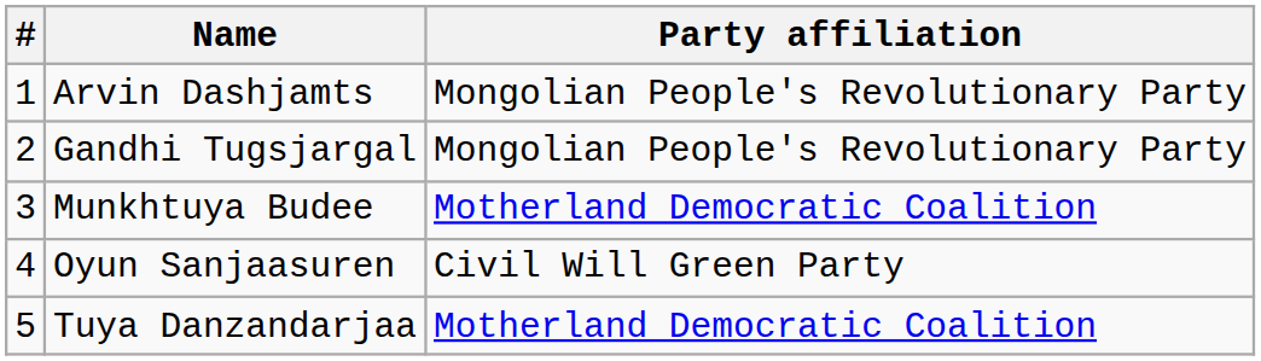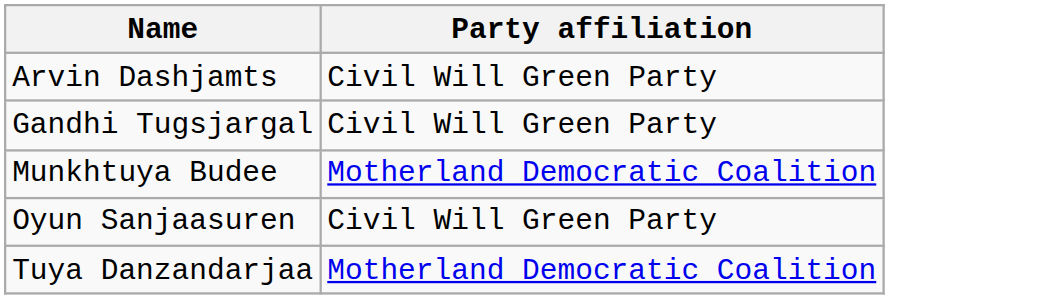- column: # | 1 | 2 | 3 | 4 | 5
Arvin Dashjamts | Party affiliation: Mongolian People's Revolutionary Party -> Civil Will Green Party
Gandhi Tugsjargal | Party affiliation: Mongolian People's Revolutionary Party -> Civil Will Green Party
